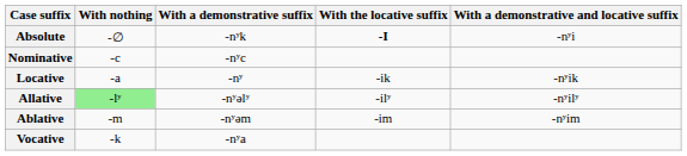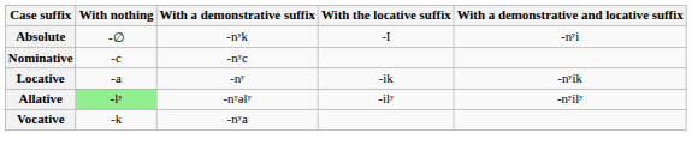Absolute | With the locative suffix: bold -> normal
- row: Ablative | -m | -nʸǝm | -im | -nʸim
